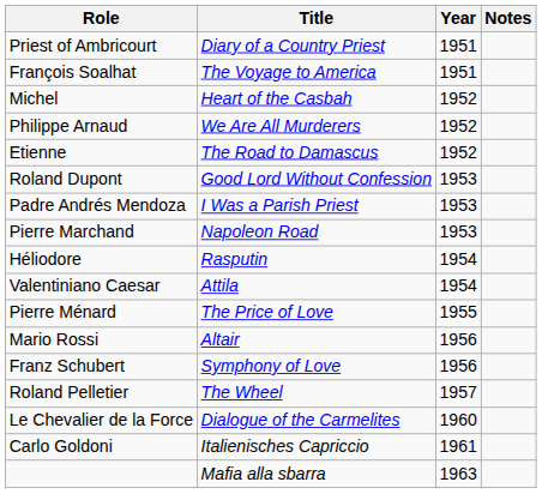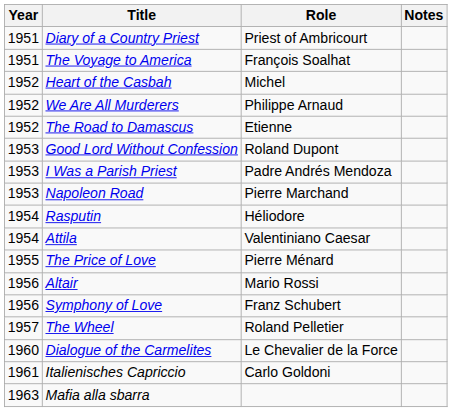columns swapped: Year <-> Role
